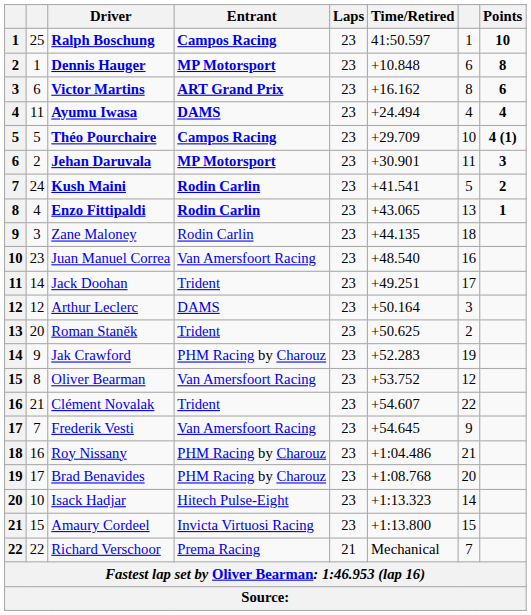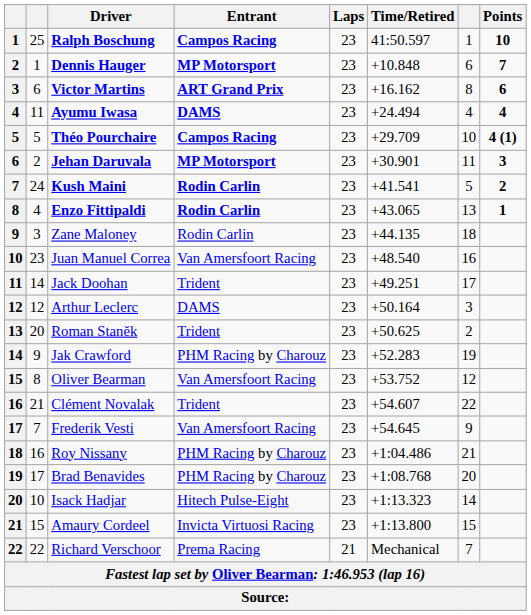Dennis Hauger | Points: 8 -> 7
